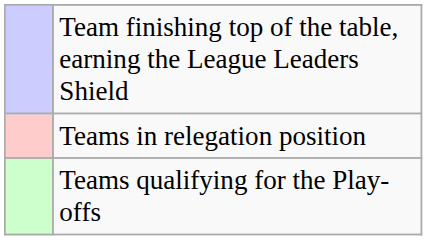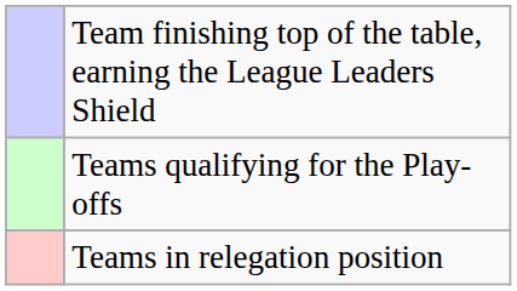rows swapped: Teams qualifying for the Play-offs <-> Teams in relegation position
